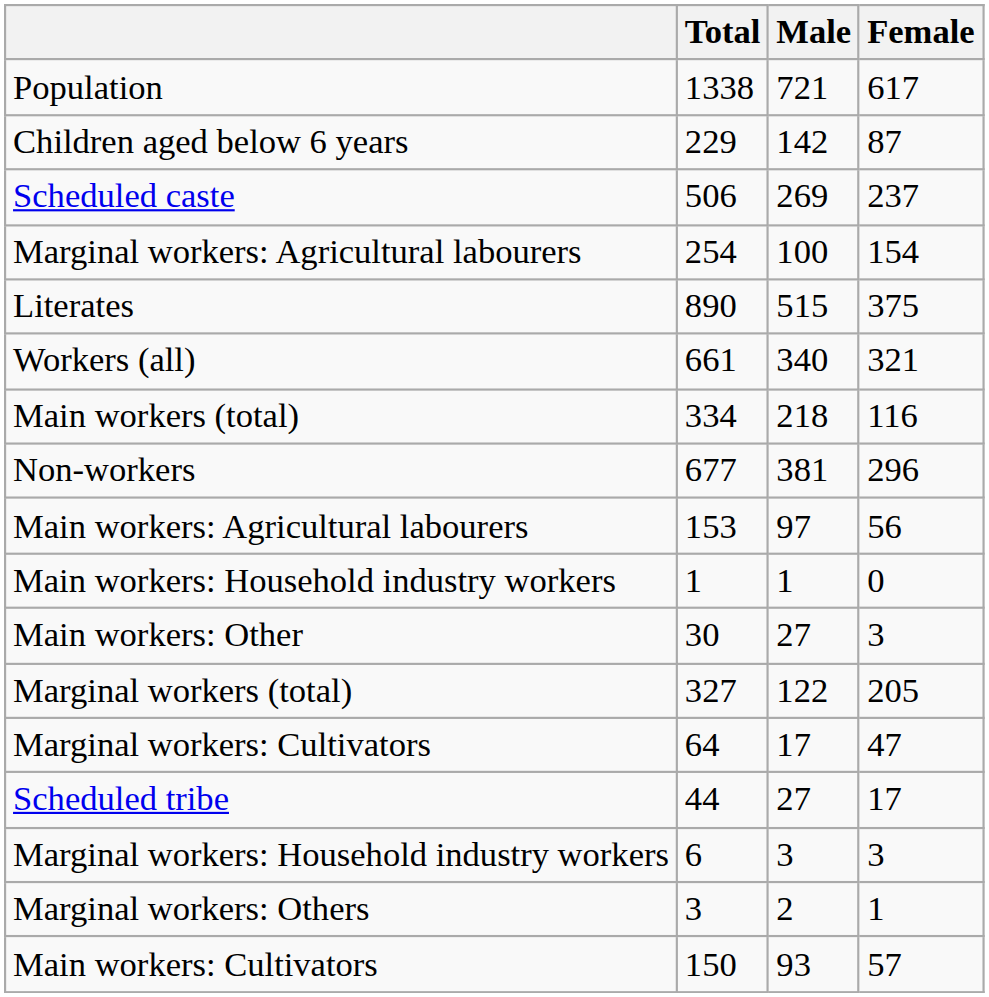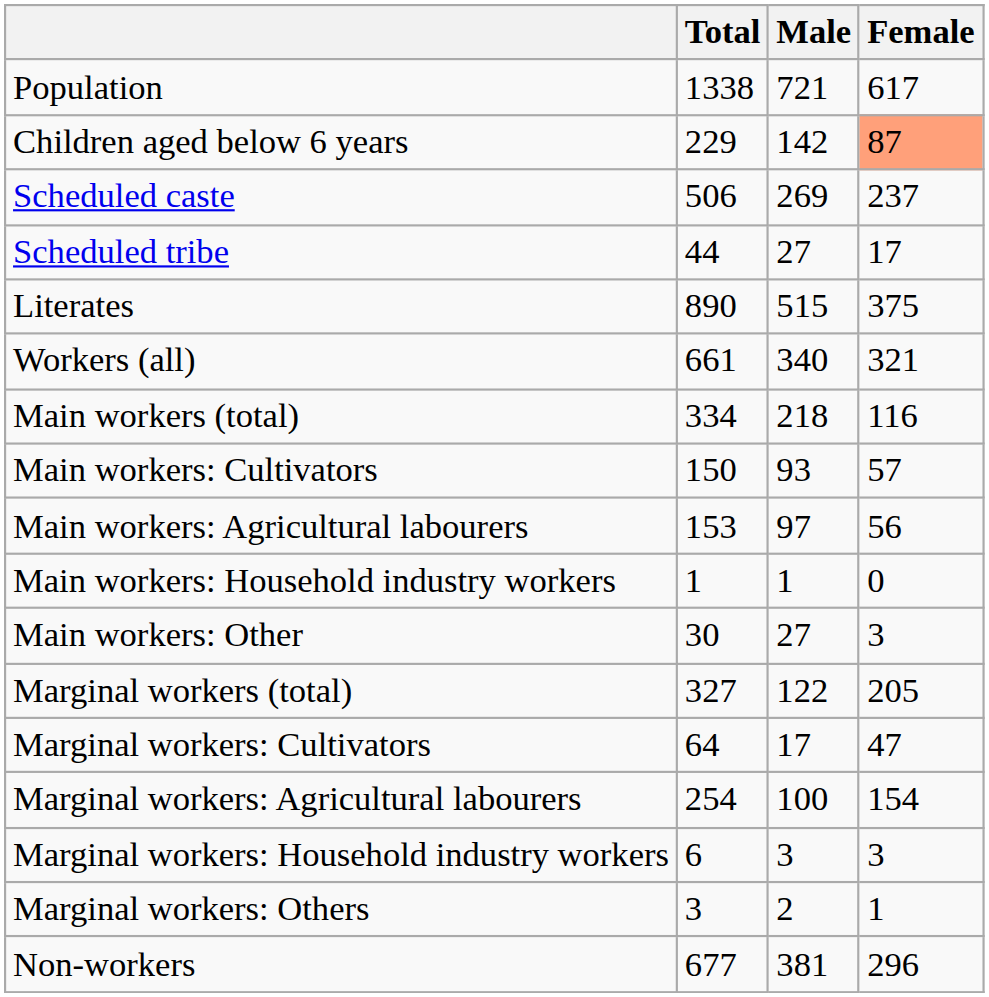Children aged below 6 years | Female: no background -> lightsalmon background
rows swapped: Scheduled tribe <-> Marginal workers: Agricultural labourers
rows swapped: Main workers: Cultivators <-> Non-workers
